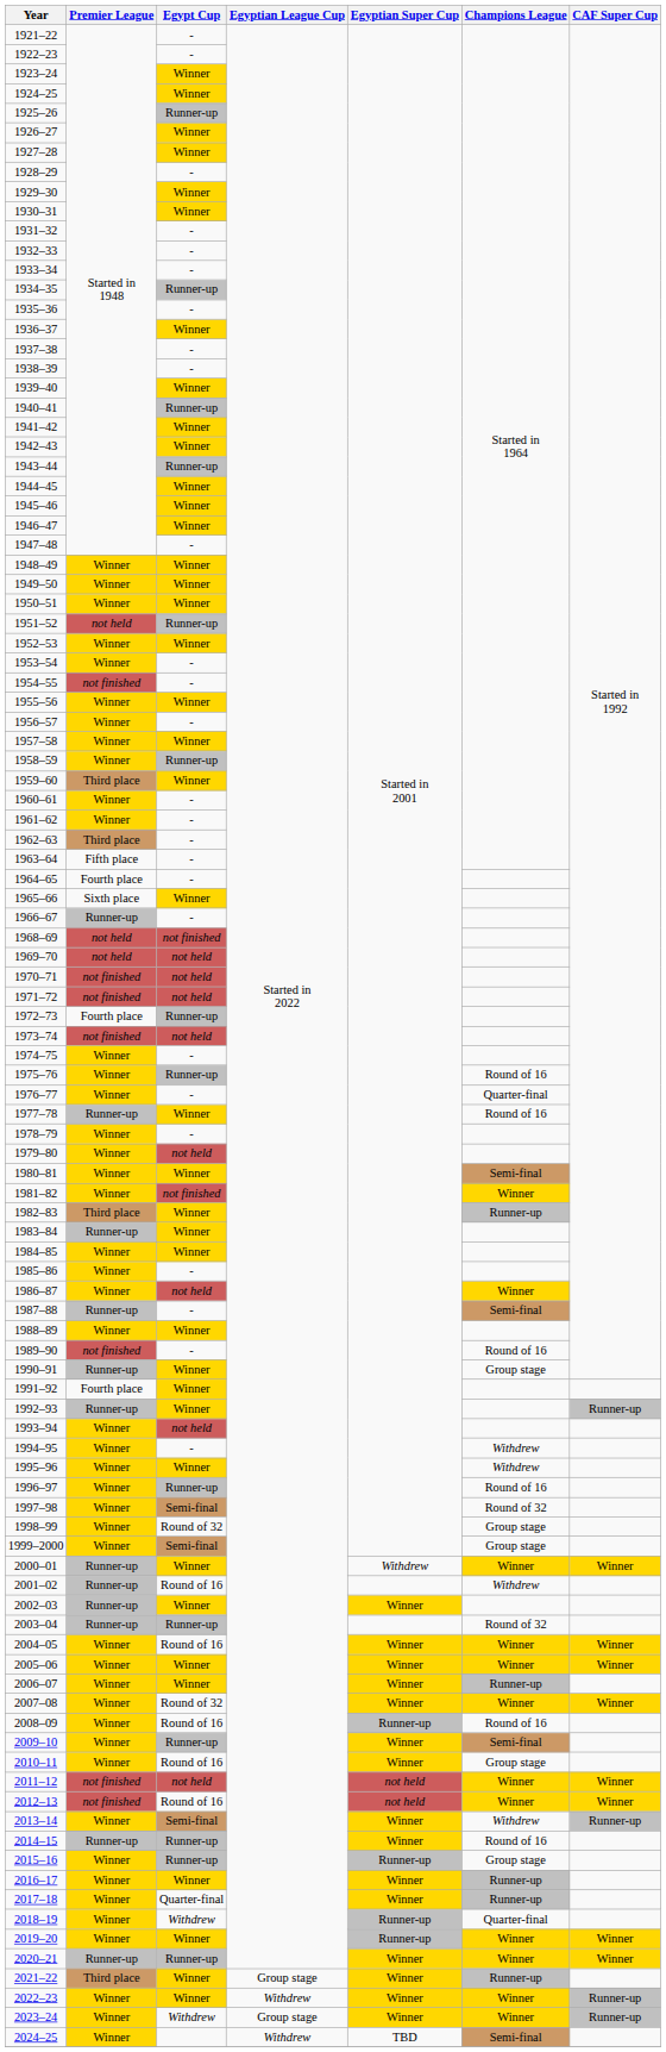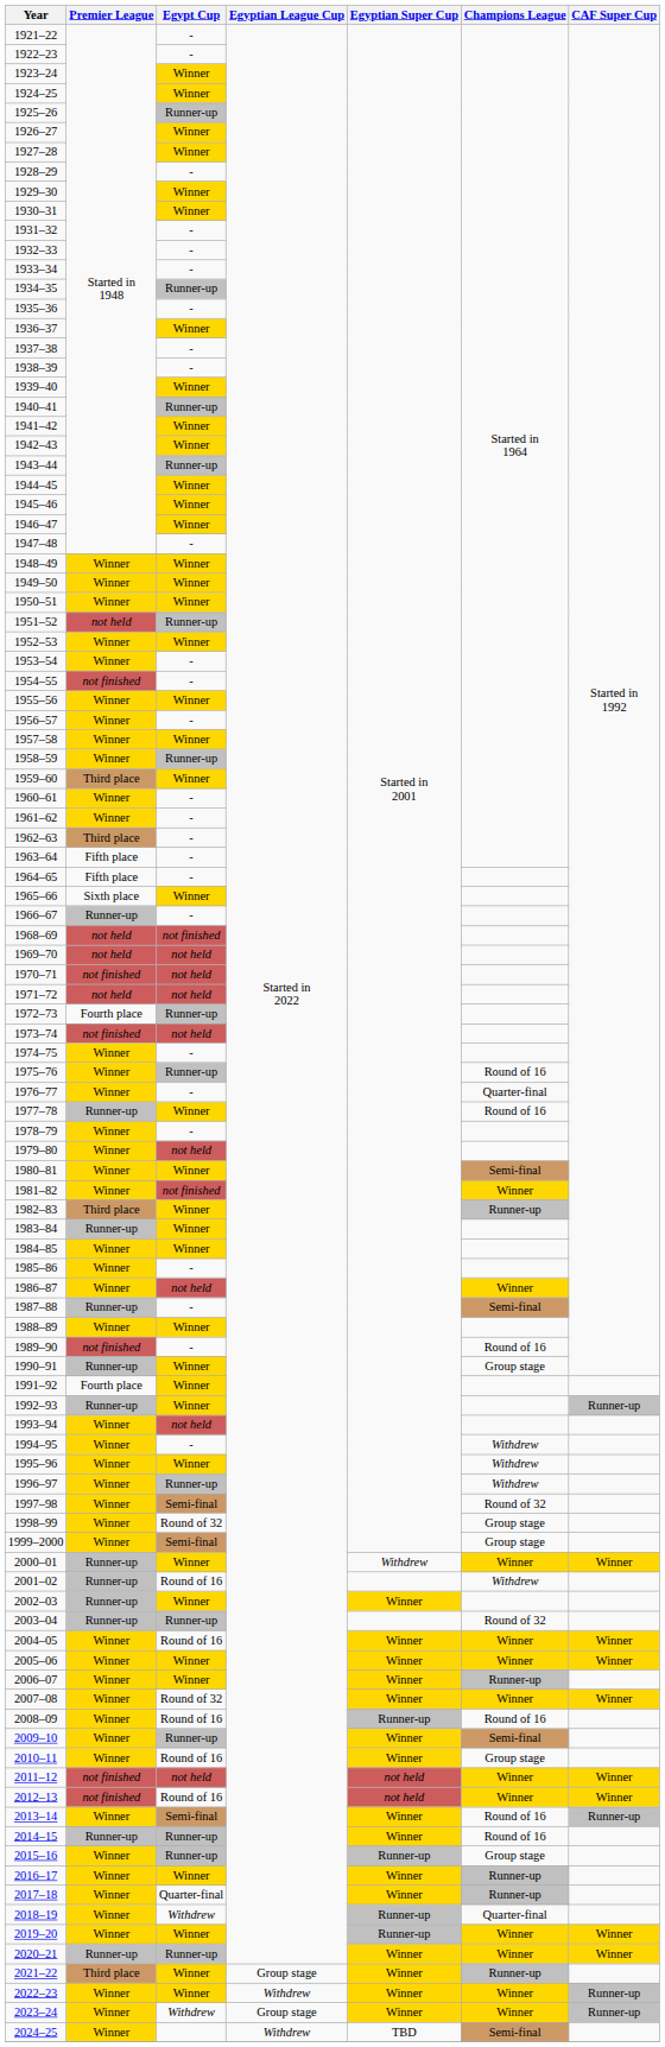1964–65 | Premier League: Fourth place -> Fifth place
1971–72 | Premier League: not finished -> not held
1996–97 | Champions League: Round of 16 -> Withdrew
2013–14 | Champions League: Withdrew -> Round of 16
